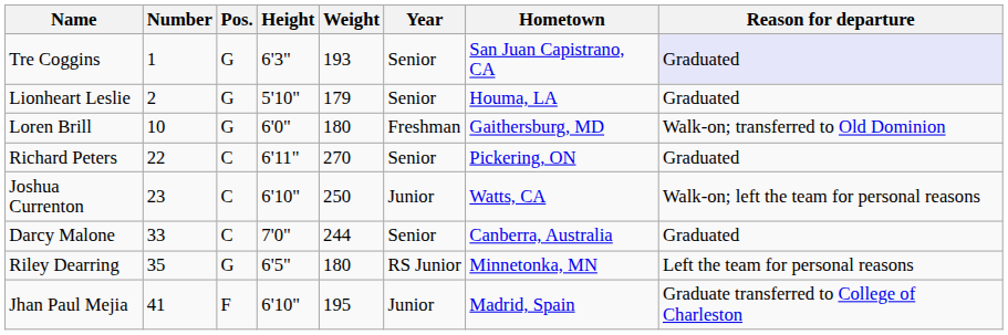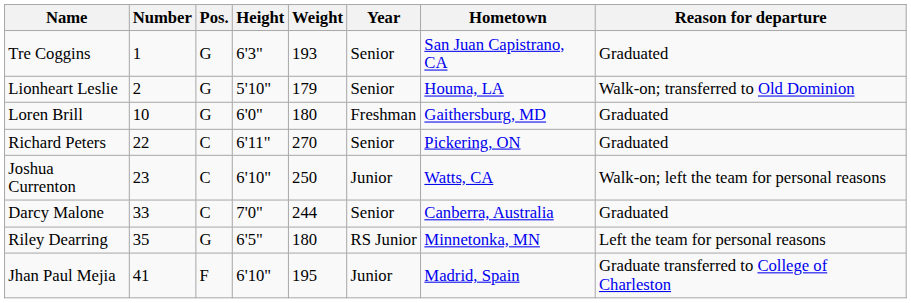Tre Coggins | Reason for departure: lavender background -> no background
Lionheart Leslie | Reason for departure: Graduated -> Walk-on; transferred to Old Dominion
Loren Brill | Reason for departure: Walk-on; transferred to Old Dominion -> Graduated
